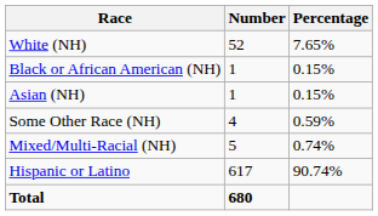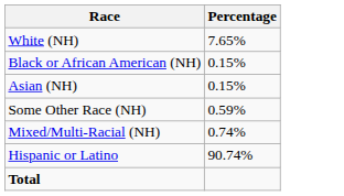- column: Number | 52 | 1 | 1 | 4 | 5 | 617 | 680
